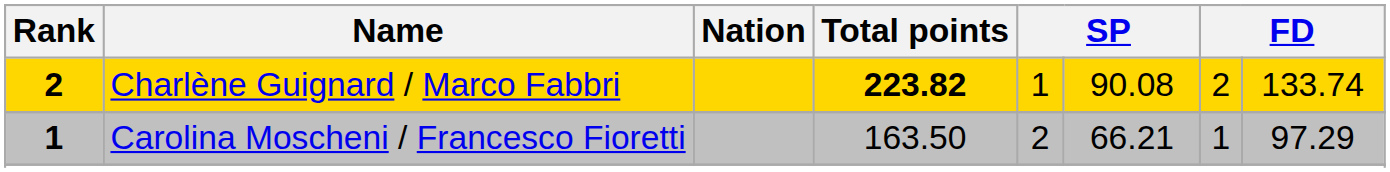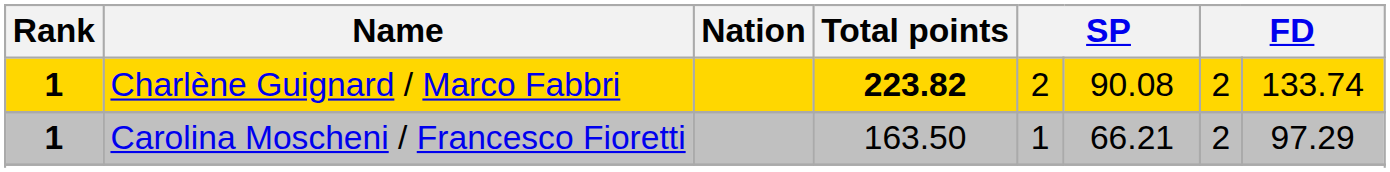Charlène Guignard / Marco Fabbri | Rank: 2 -> 1
Charlène Guignard / Marco Fabbri | column 5: 1 -> 2
Carolina Moscheni / Francesco Fioretti | column 5: 2 -> 1
Carolina Moscheni / Francesco Fioretti | column 7: 1 -> 2
